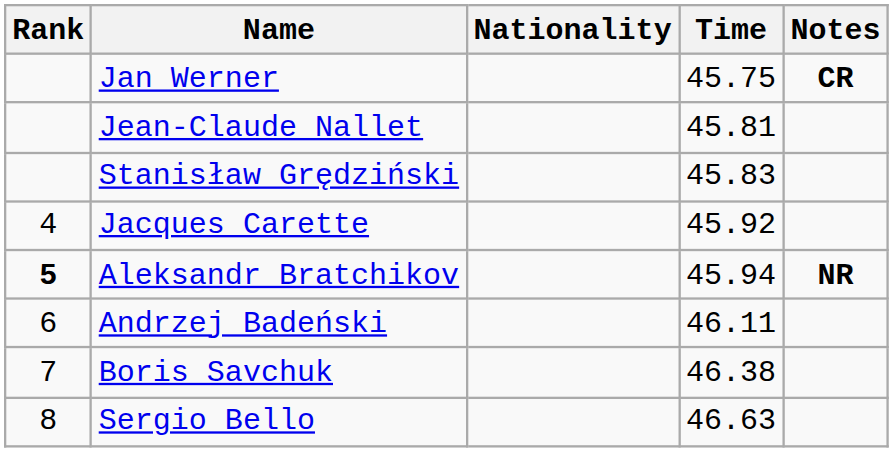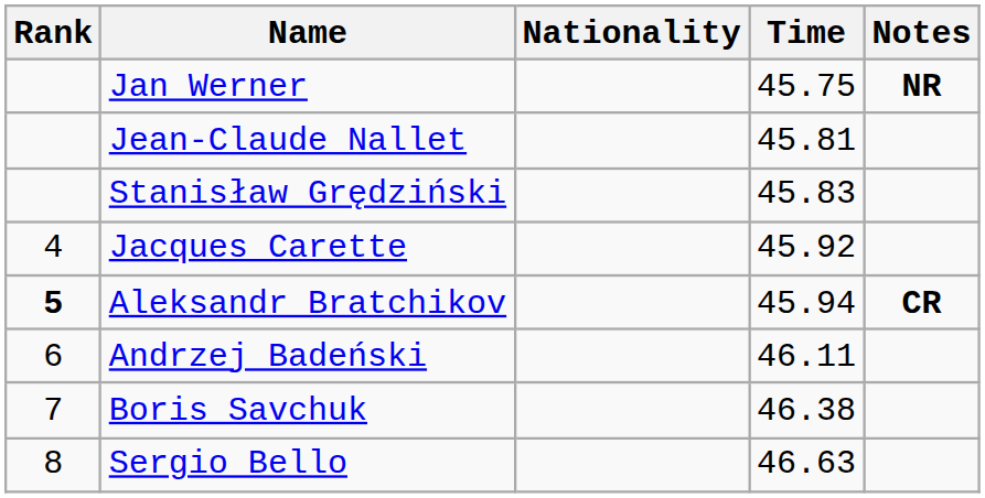Jan Werner | Notes: CR -> NR
Aleksandr Bratchikov | Notes: NR -> CR
